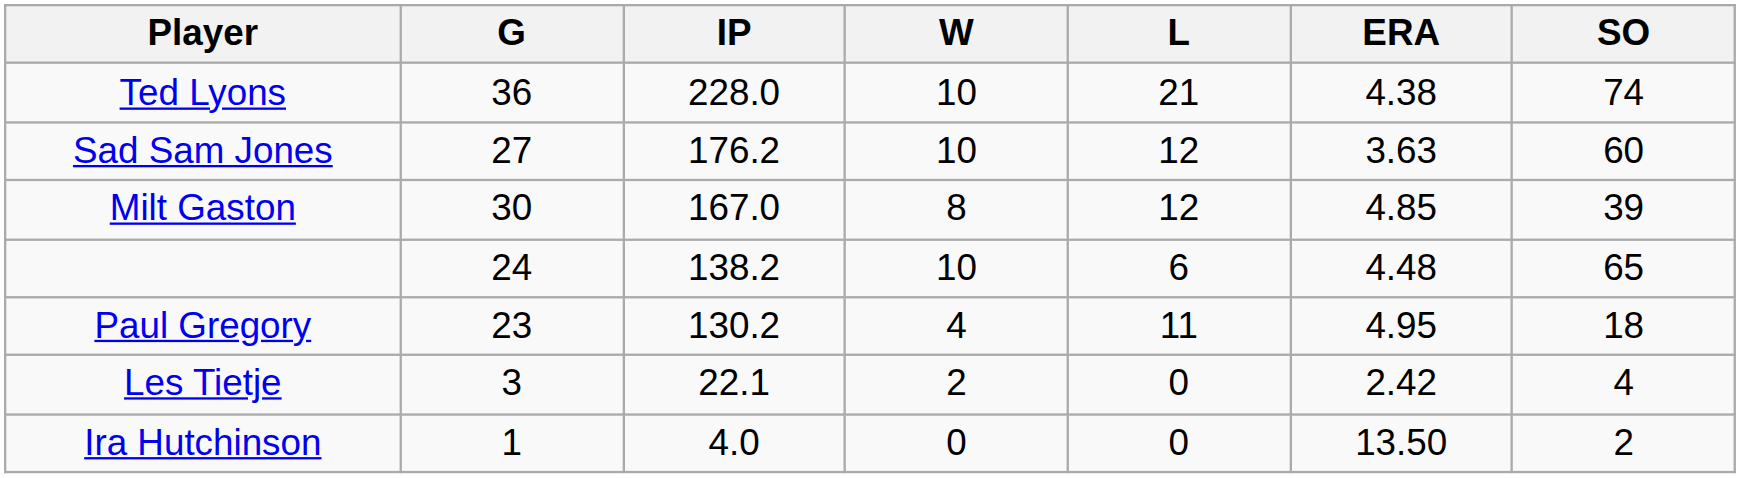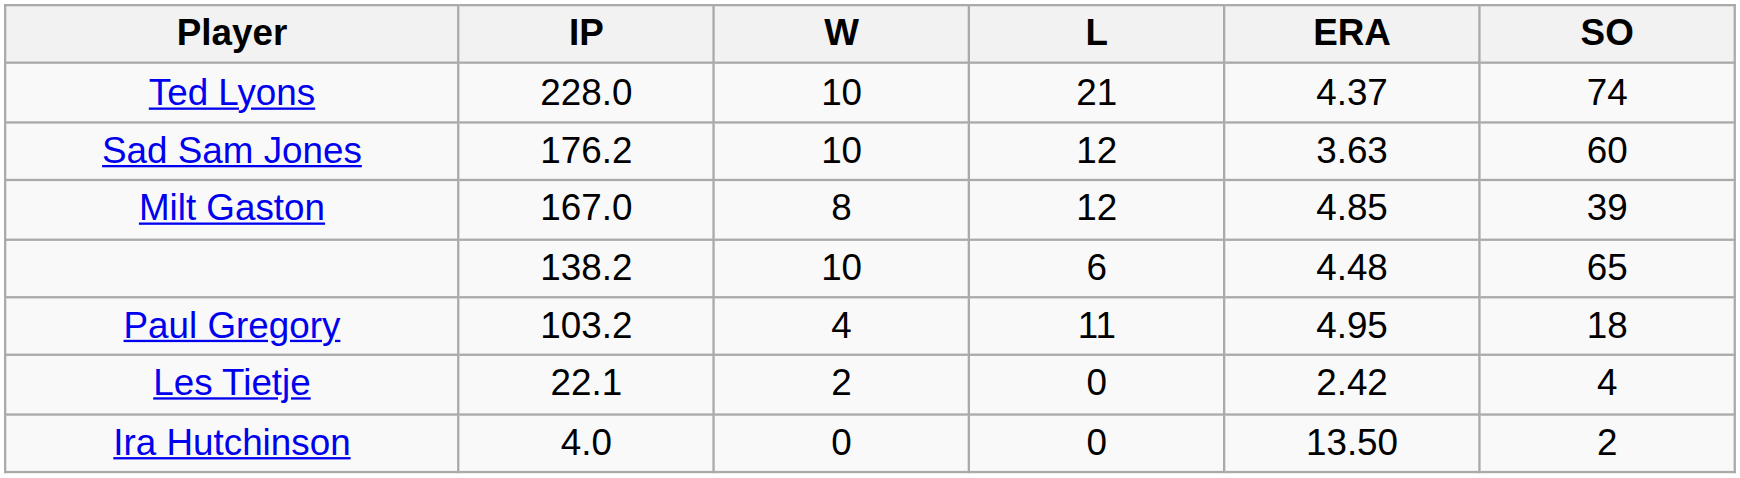- column: G | 36 | 27 | 30 | 24 | 23 | 3 | 1
Ted Lyons | ERA: 4.38 -> 4.37
Paul Gregory | IP: 130.2 -> 103.2
